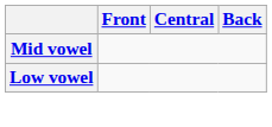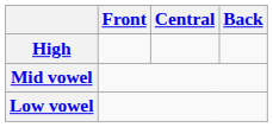+ row: High
